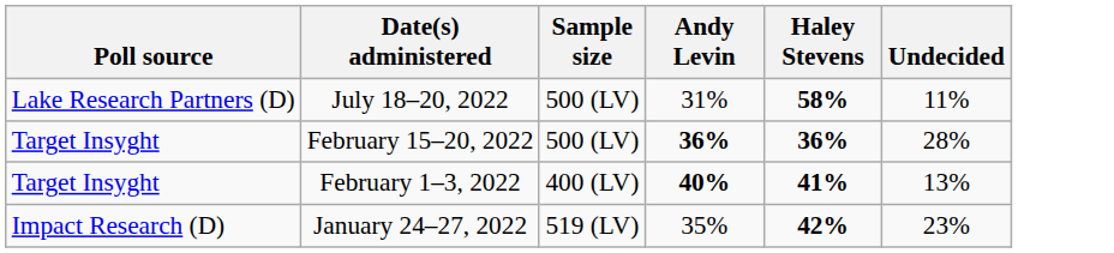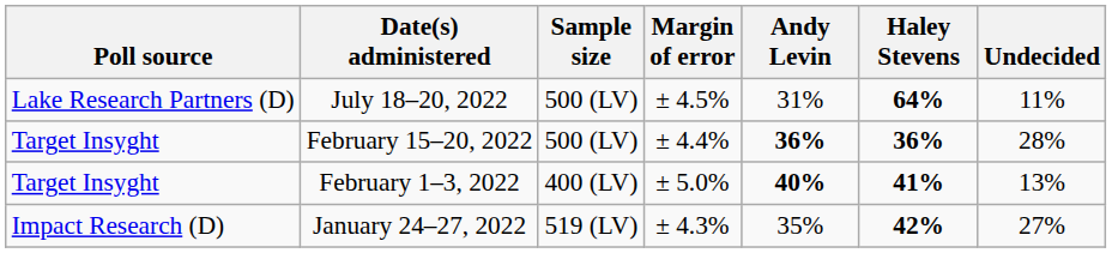+ column: Margin of error | ± 4.5% | ± 4.4% | ± 5.0% | ± 4.3%
July 18–20, 2022 | Haley Stevens: 58% -> 64%
January 24–27, 2022 | Undecided: 23% -> 27%
